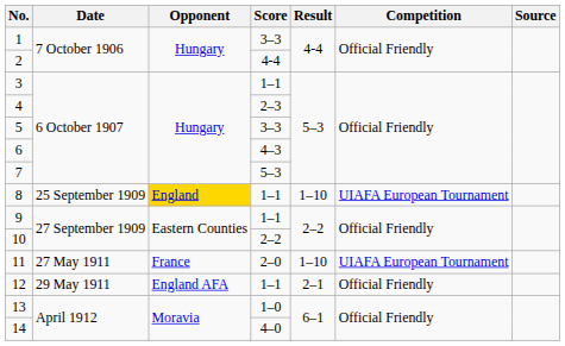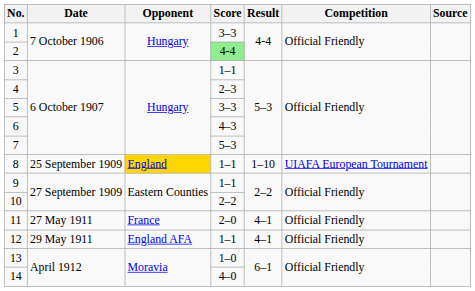2 | Score: no background -> lightgreen background
11 | Result: 1–10 -> 4–1
11 | Competition: UIAFA European Tournament -> Official Friendly
12 | Result: 2–1 -> 4–1
